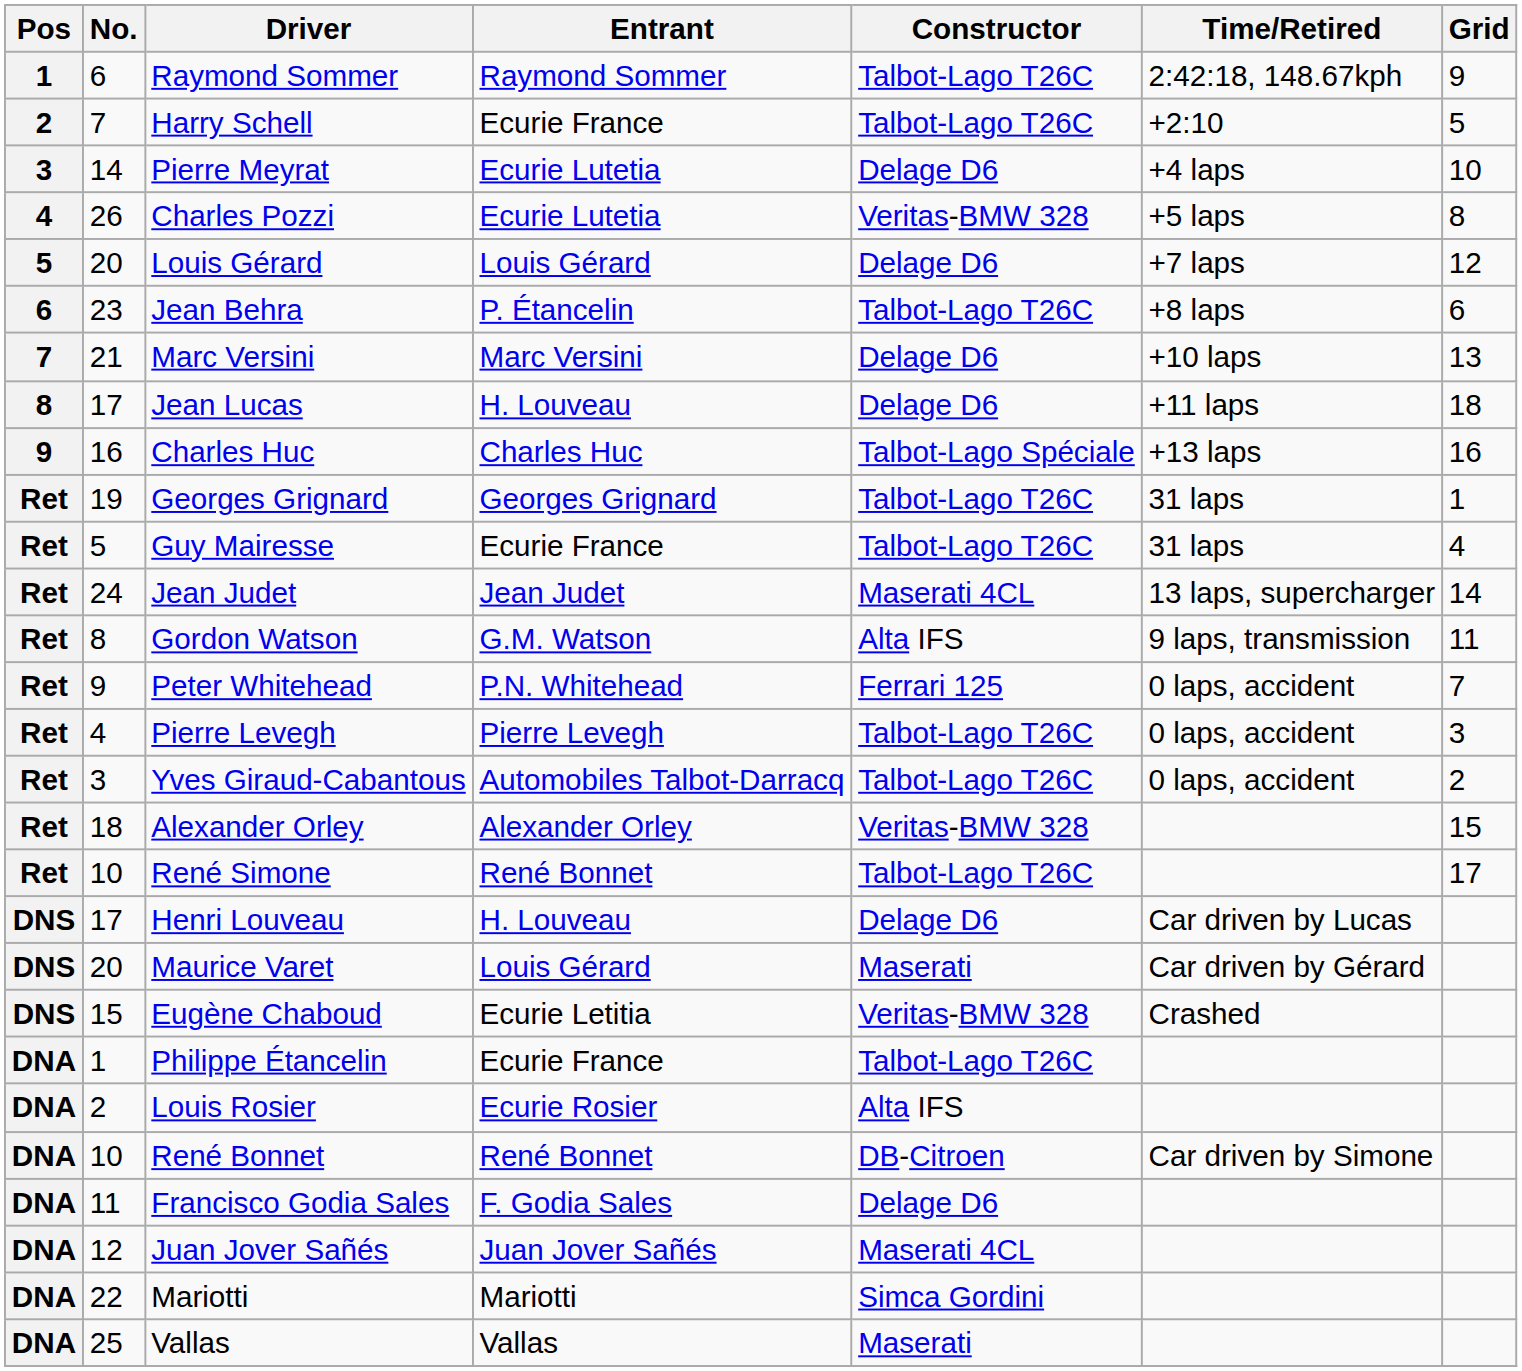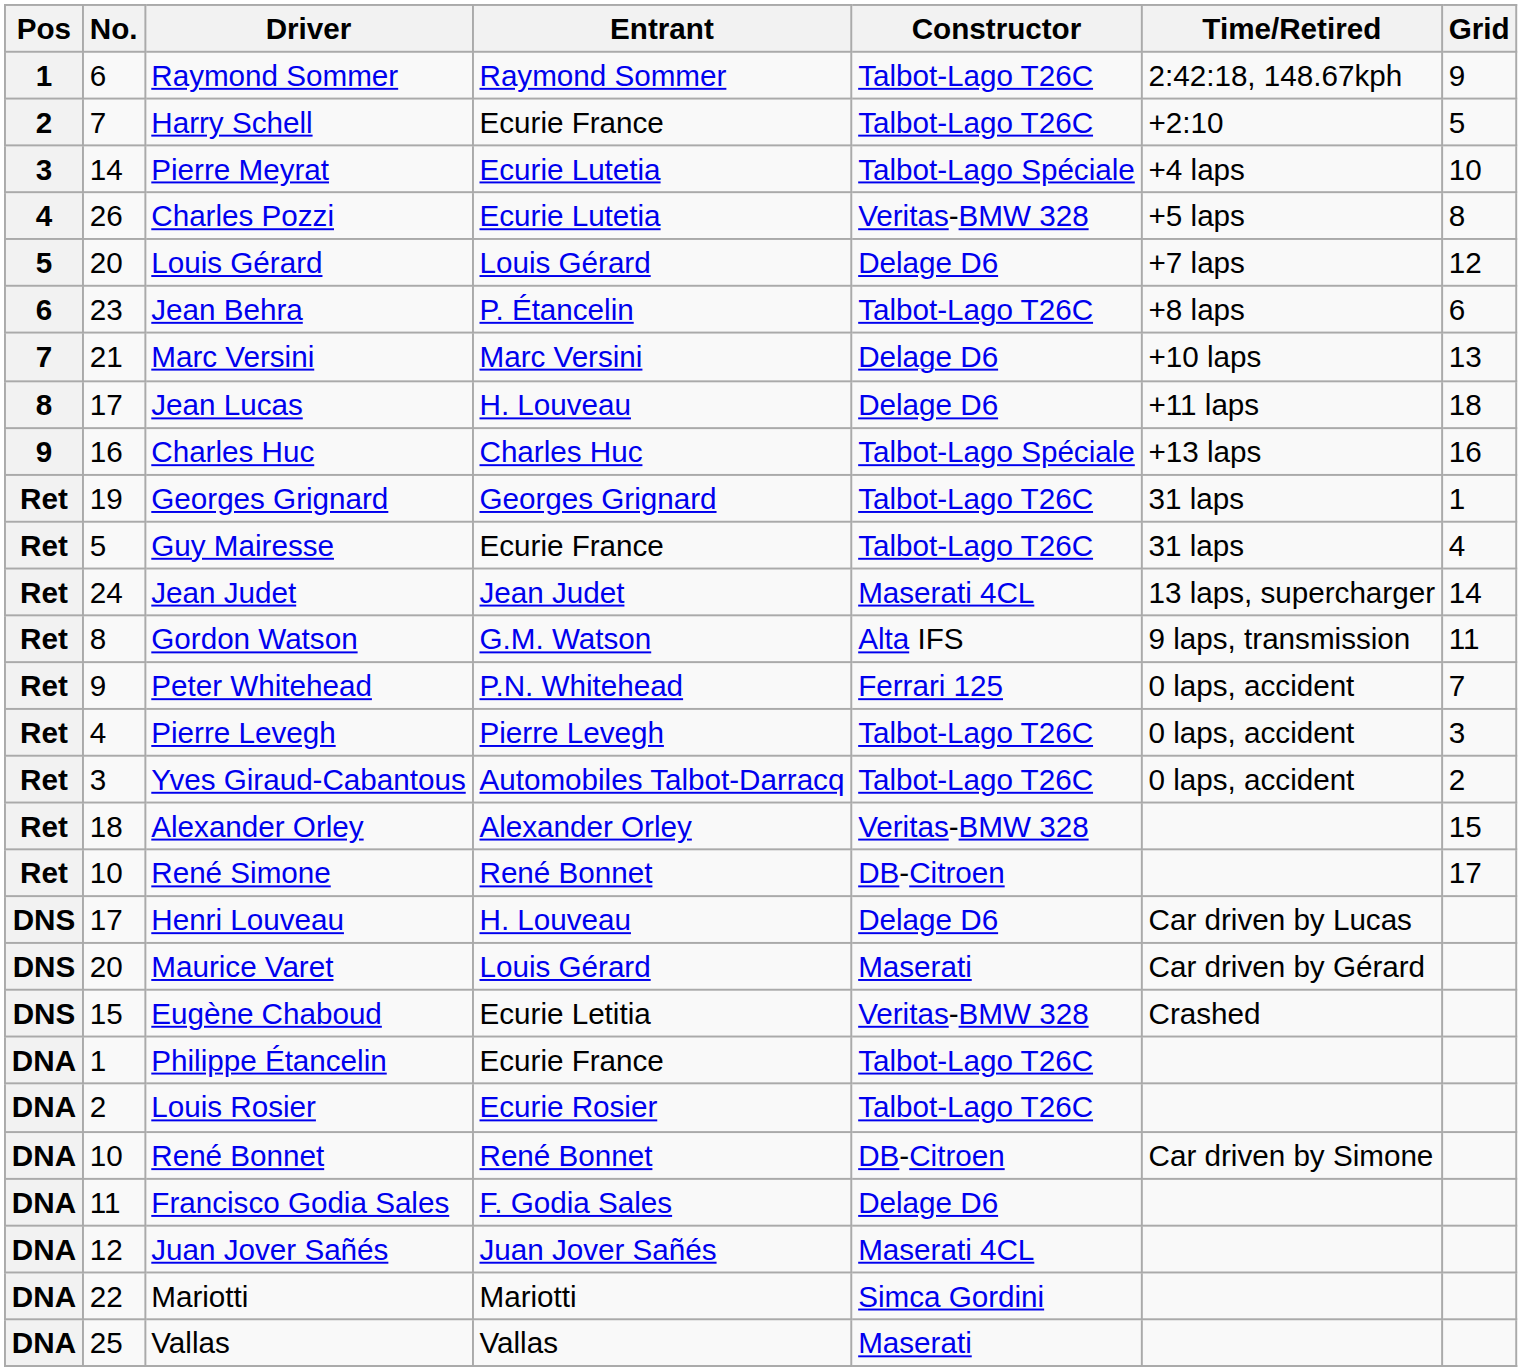Pierre Meyrat | Constructor: Delage D6 -> Talbot-Lago Spéciale
René Simone | Constructor: Talbot-Lago T26C -> DB-Citroen
Louis Rosier | Constructor: Alta IFS -> Talbot-Lago T26C
